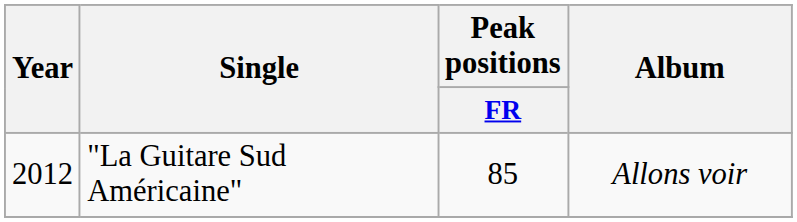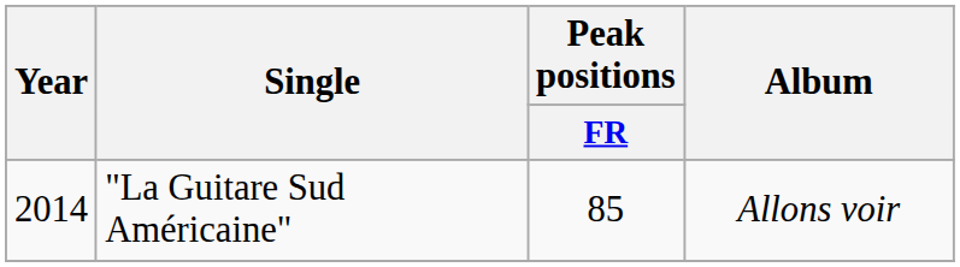"La Guitare Sud Américaine" | Year: 2012 -> 2014
